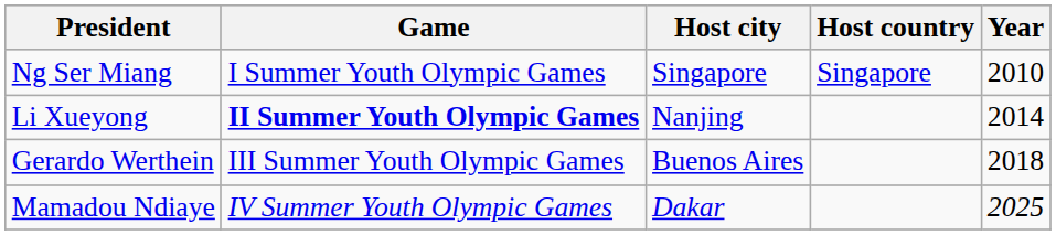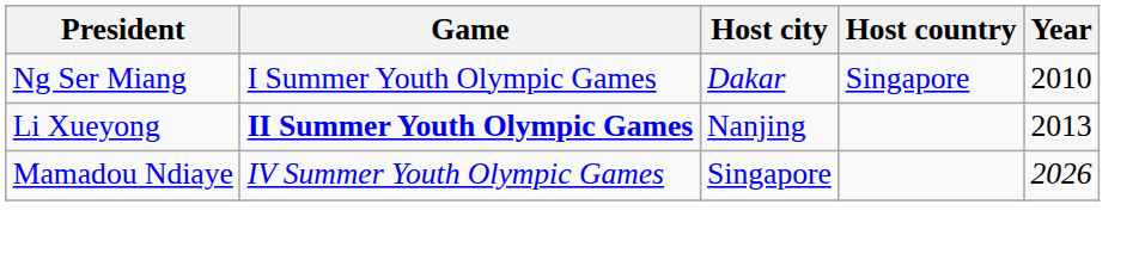Ng Ser Miang | Host city: Singapore -> Dakar
Li Xueyong | Year: 2014 -> 2013
- row: Gerardo Werthein | III Summer Youth Olympic Games | Buenos Aires | 2018
Mamadou Ndiaye | Host city: Dakar -> Singapore
Mamadou Ndiaye | Year: 2025 -> 2026
